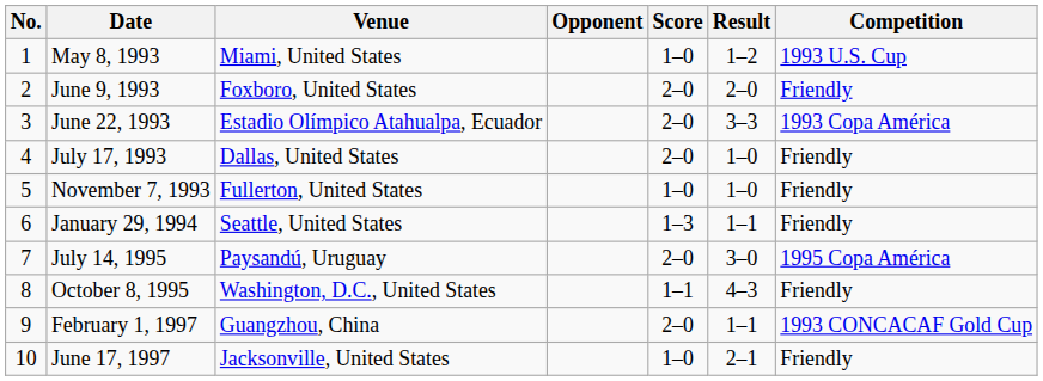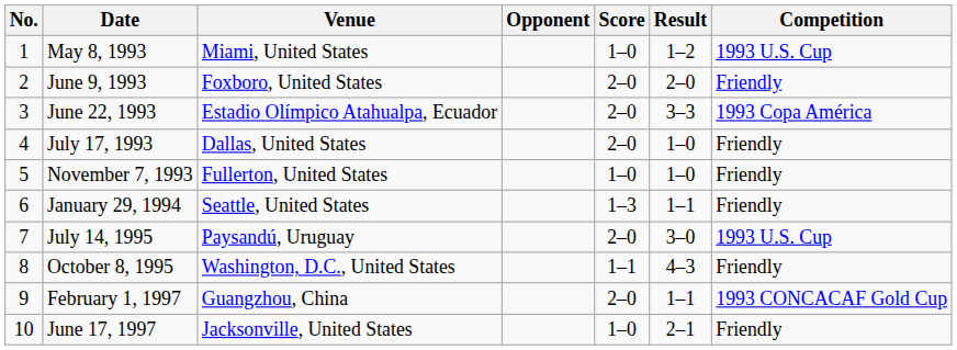July 14, 1995 | Competition: 1995 Copa América -> 1993 U.S. Cup
